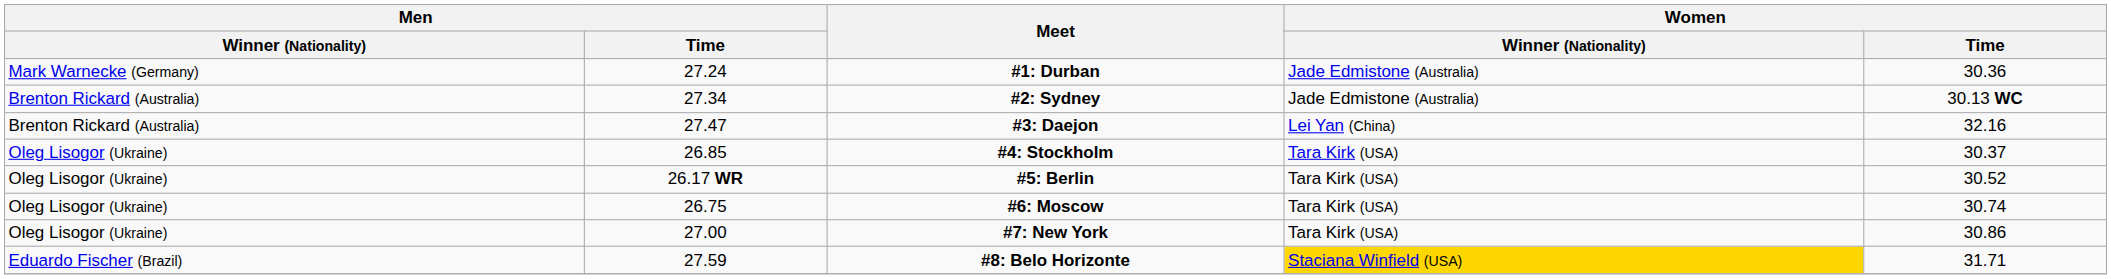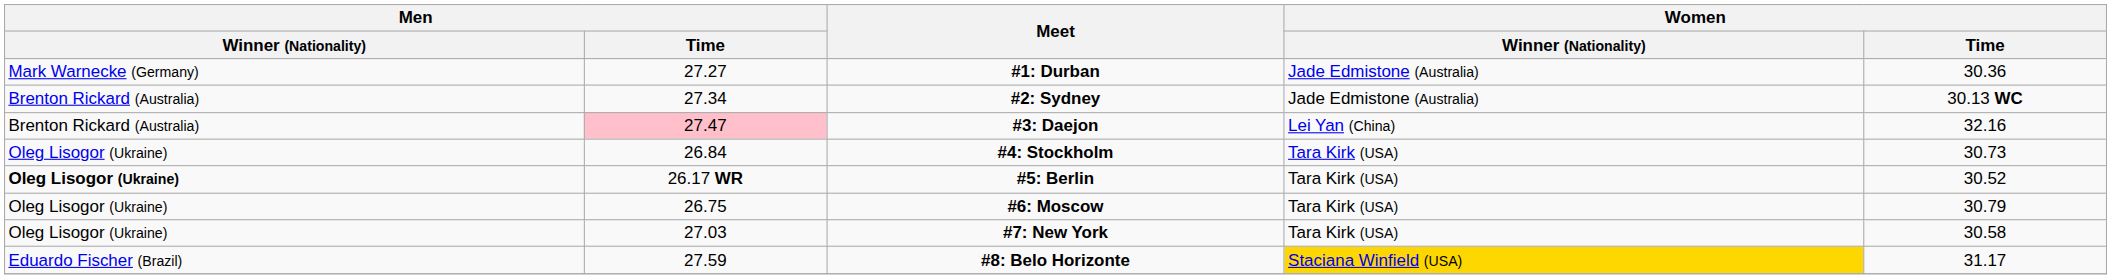#1: Durban | Men / Time: 27.24 -> 27.27
#3: Daejon | Men / Time: no background -> pink background
#4: Stockholm | Men / Time: 26.85 -> 26.84
#4: Stockholm | Women / Time: 30.37 -> 30.73
#5: Berlin | Men / Winner (Nationality): normal -> bold
#6: Moscow | Women / Time: 30.74 -> 30.79
#7: New York | Men / Time: 27.00 -> 27.03
#7: New York | Women / Time: 30.86 -> 30.58
#8: Belo Horizonte | Women / Time: 31.71 -> 31.17
